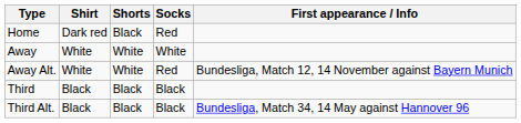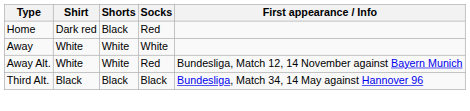- row: Third | Black | Black | Black
